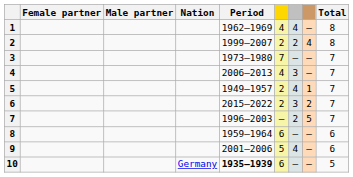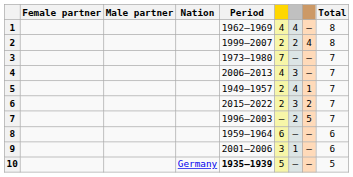9 | column 6: 5 -> 3
9 | column 7: 4 -> 1
10 | column 6: 6 -> 5
